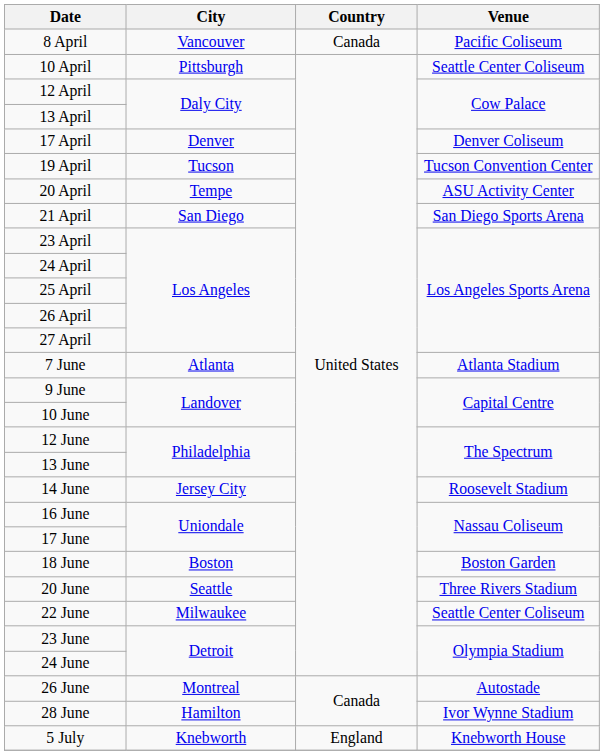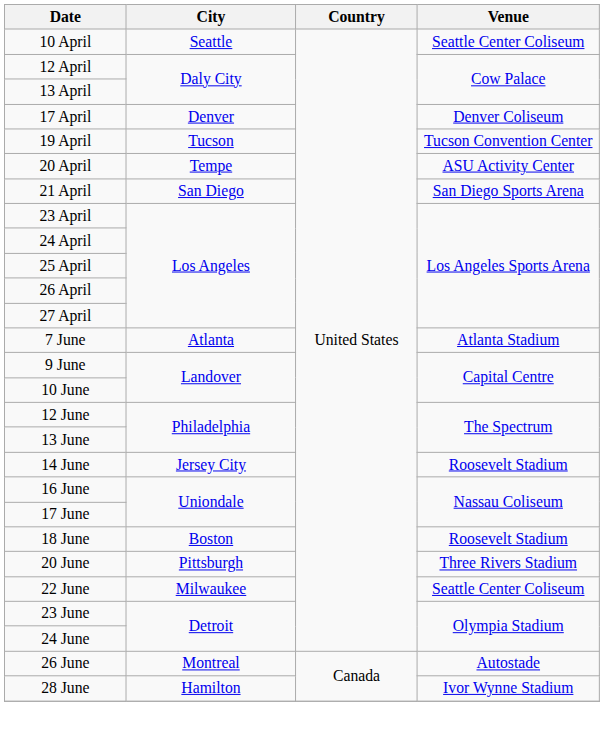- row: 8 April | Vancouver | Canada | Pacific Coliseum
10 April | City: Pittsburgh -> Seattle
18 June | Venue: Boston Garden -> Roosevelt Stadium
20 June | City: Seattle -> Pittsburgh
- row: 5 July | Knebworth | England | Knebworth House
